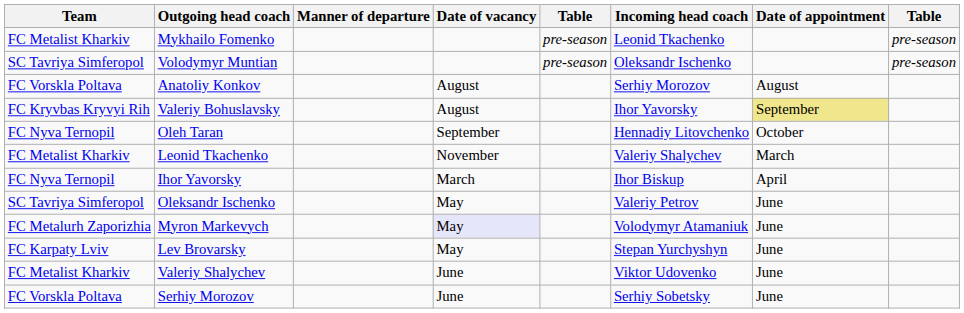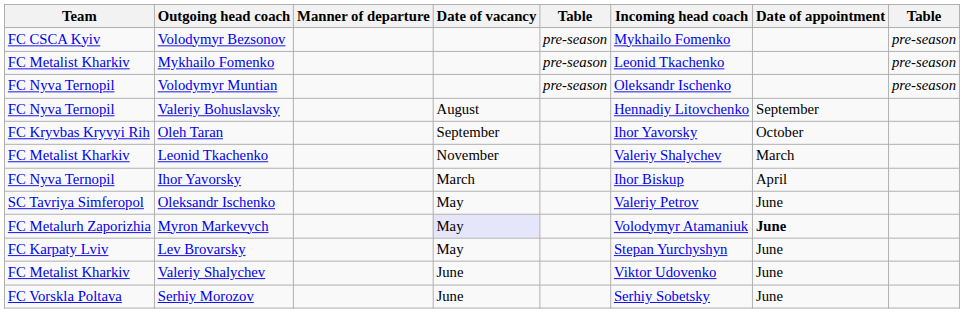+ row: FC CSCA Kyiv | Volodymyr Bezsonov | pre-season | Mykhailo Fomenko | pre-season
Volodymyr Muntian | Team: SC Tavriya Simferopol -> FC Nyva Ternopil
- row: FC Vorskla Poltava | Anatoliy Konkov | August | Serhiy Morozov | August
Valeriy Bohuslavsky | Team: FC Kryvbas Kryvyi Rih -> FC Nyva Ternopil
Valeriy Bohuslavsky | Incoming head coach: Ihor Yavorsky -> Hennadiy Litovchenko
Valeriy Bohuslavsky | Date of appointment: khaki background -> no background
Oleh Taran | Team: FC Nyva Ternopil -> FC Kryvbas Kryvyi Rih
Oleh Taran | Incoming head coach: Hennadiy Litovchenko -> Ihor Yavorsky
Myron Markevych | Date of appointment: normal -> bold
